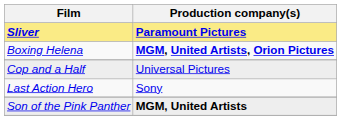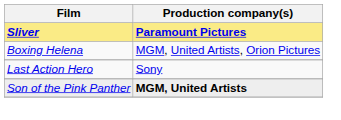Boxing Helena | Production company(s): bold -> normal
- row: Cop and a Half | Universal Pictures
